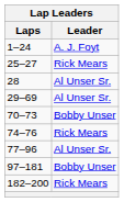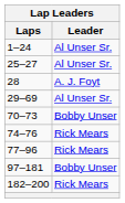1–24 | Leader: A. J. Foyt -> Al Unser Sr.
25–27 | Leader: Rick Mears -> Al Unser Sr.
28 | Leader: Al Unser Sr. -> A. J. Foyt
77–96 | Leader: Al Unser Sr. -> Rick Mears
